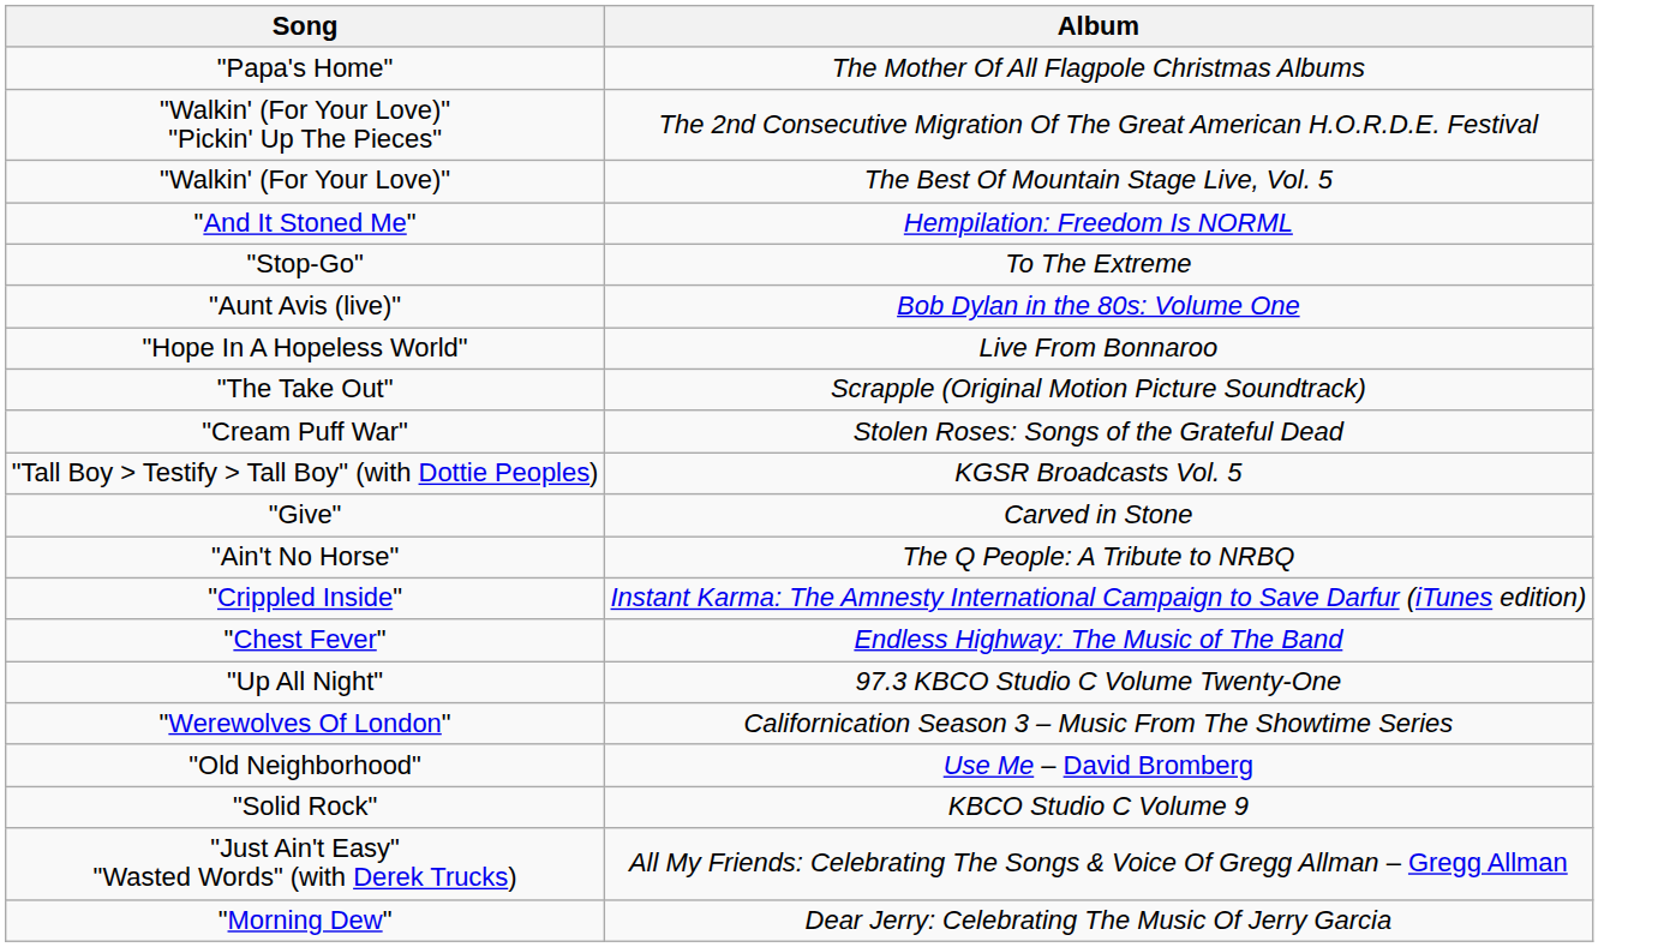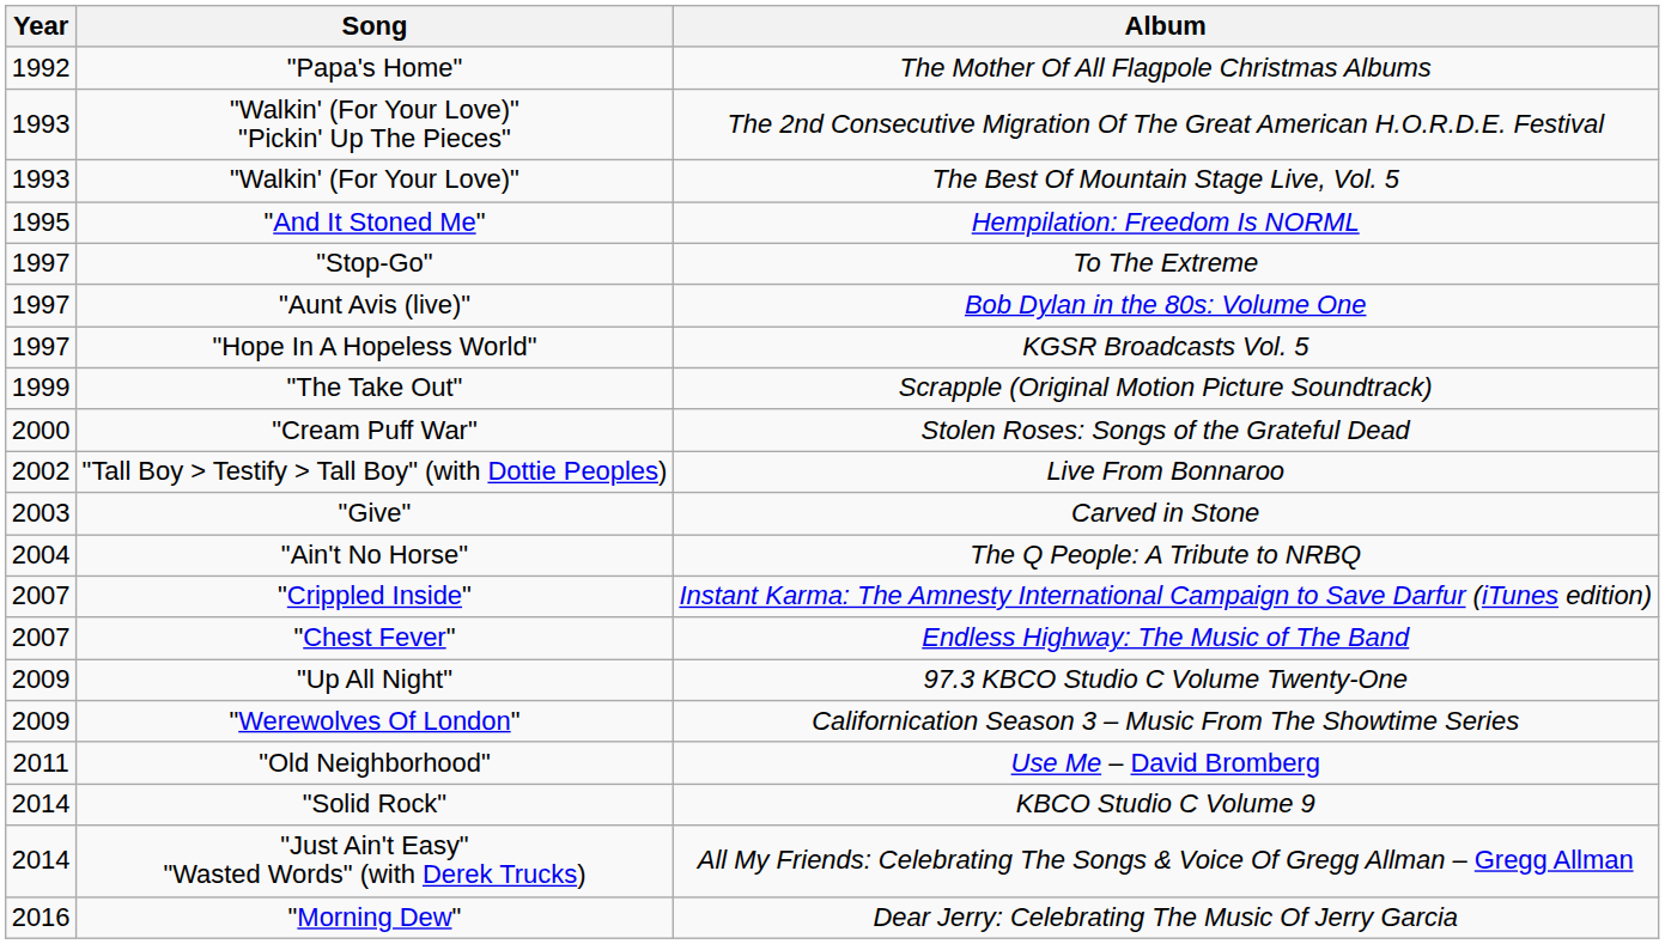+ column: Year | 1992 | 1993 | 1993 | 1995 | 1997 | 1997 | 1997 | 1999 | 2000 | 2002 | 2003 | 2004 | 2007 | 2007 | 2009 | 2009 | 2011 | 2014 | 2014 | 2016
"Hope In A Hopeless World" | Album: Live From Bonnaroo -> KGSR Broadcasts Vol. 5
"Tall Boy > Testify > Tall Boy" (with Dottie Peoples) | Album: KGSR Broadcasts Vol. 5 -> Live From Bonnaroo
